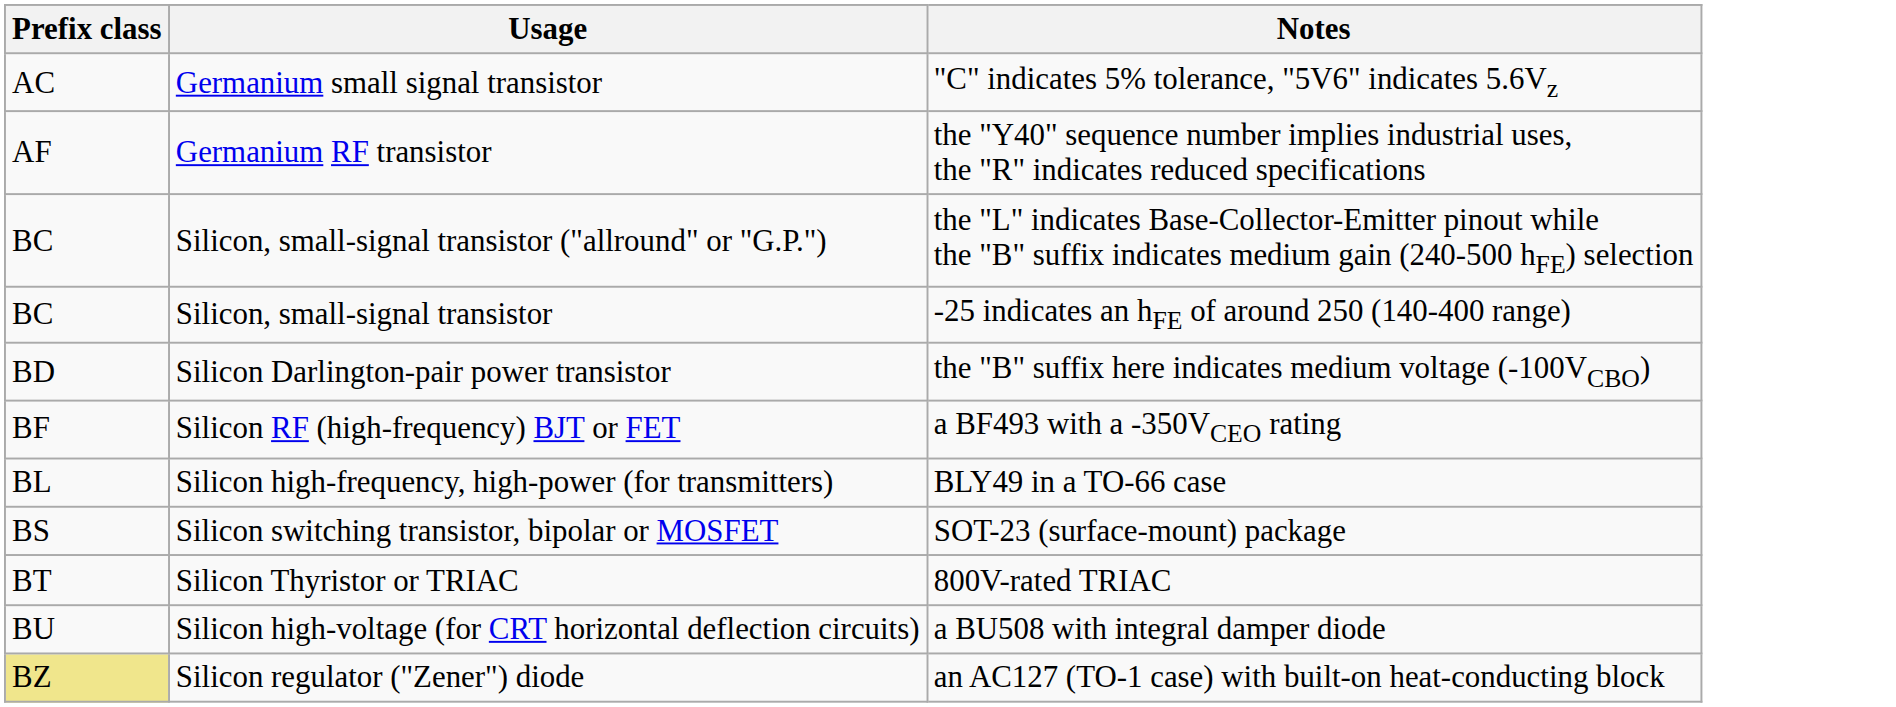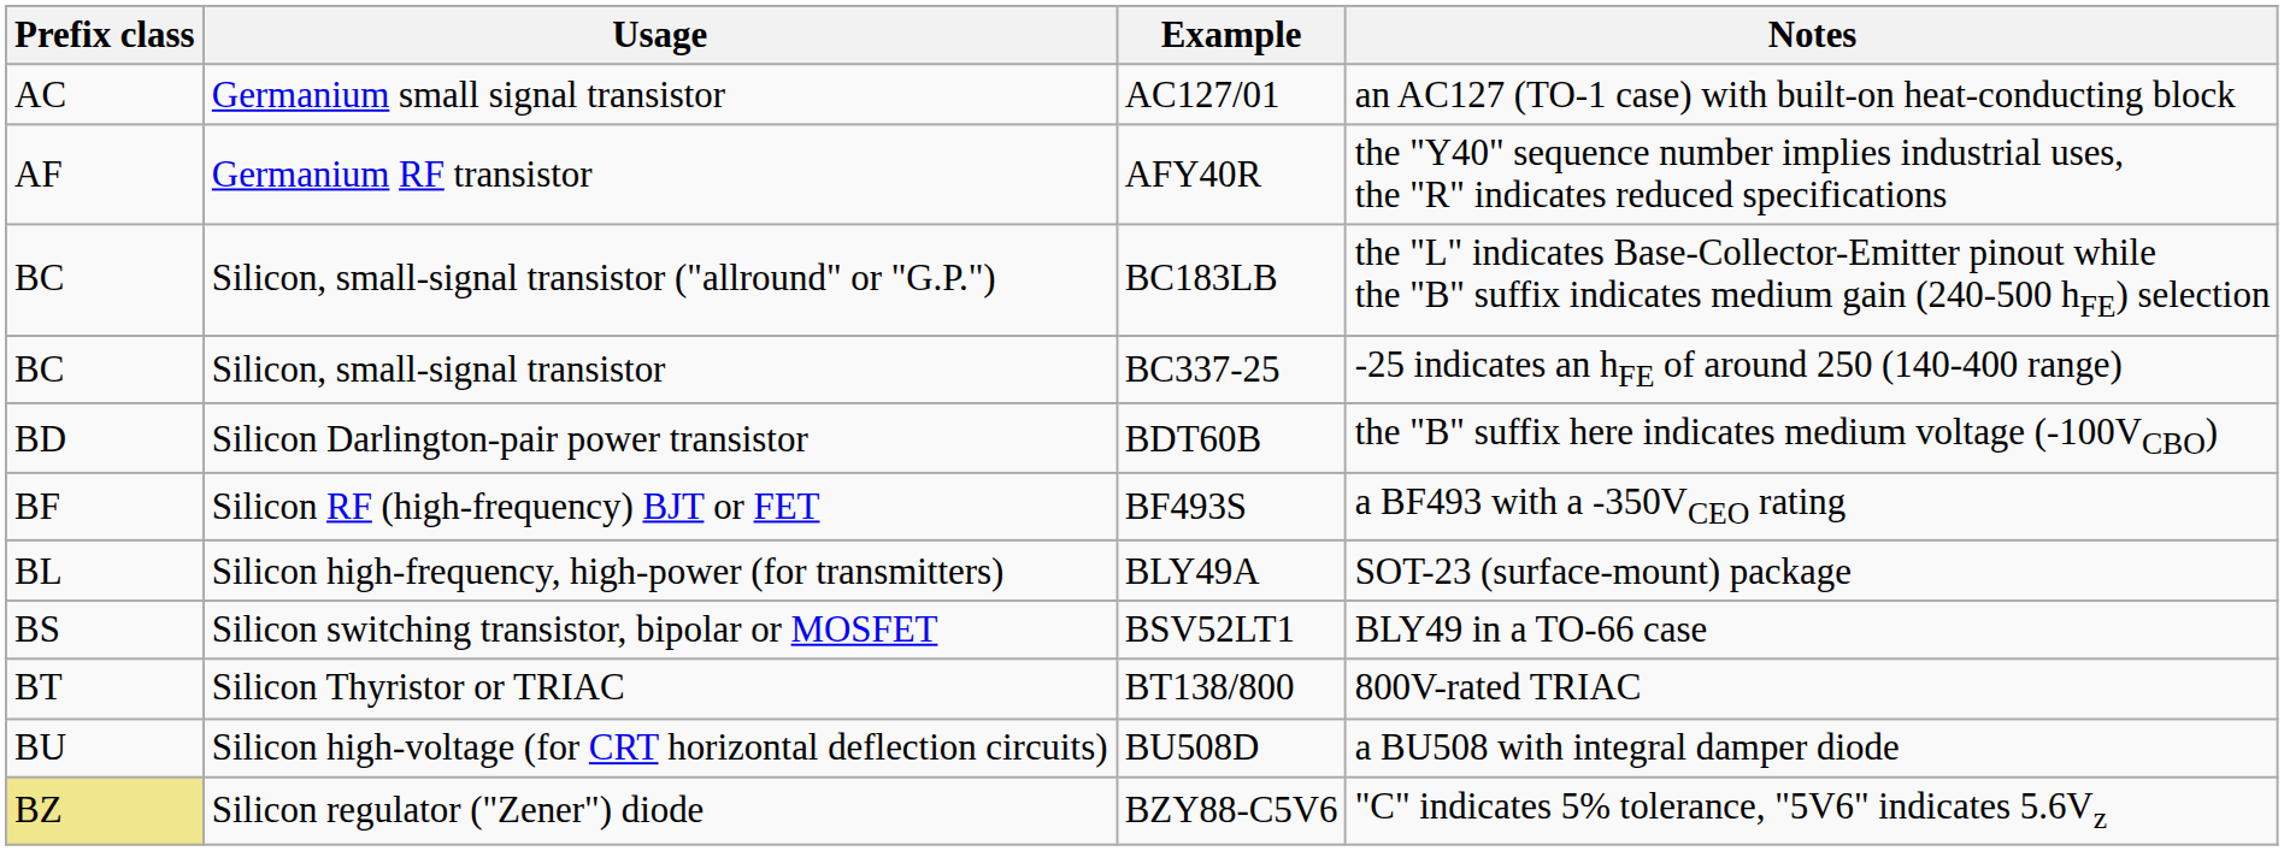+ column: Example | AC127/01 | AFY40R | BC183LB | BC337-25 | BDT60B | BF493S | BLY49A | BSV52LT1 | BT138/800 | BU508D | BZY88-C5V6
Germanium small signal transistor | Notes: "C" indicates 5% tolerance, "5V6" indicates 5.6Vz -> an AC127 (TO-1 case) with built-on heat-conducting block
Silicon high-frequency, high-power (for transmitters) | Notes: BLY49 in a TO-66 case -> SOT-23 (surface-mount) package
Silicon switching transistor, bipolar or MOSFET | Notes: SOT-23 (surface-mount) package -> BLY49 in a TO-66 case
Silicon regulator ("Zener") diode | Notes: an AC127 (TO-1 case) with built-on heat-conducting block -> "C" indicates 5% tolerance, "5V6" indicates 5.6Vz
